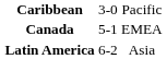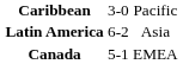rows swapped: Canada <-> Latin America
